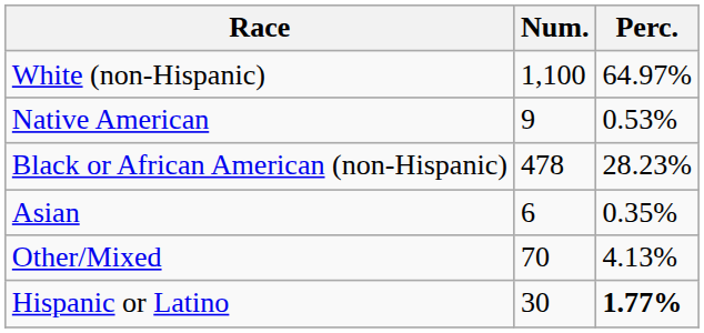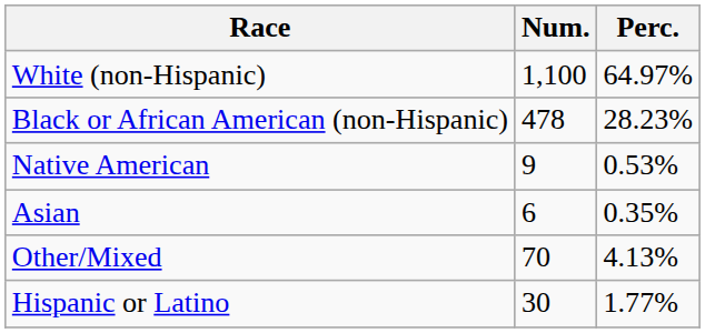rows swapped: Black or African American (non-Hispanic) <-> Native American
Hispanic or Latino | Perc.: bold -> normal
